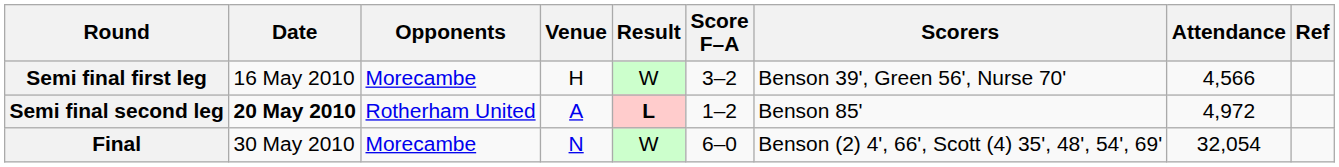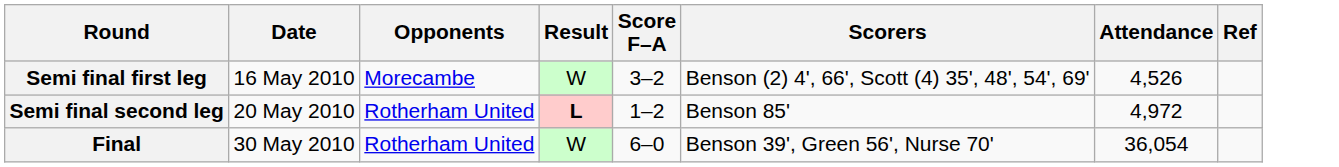- column: Venue | H | A | N
Semi final first leg | Scorers: Benson 39', Green 56', Nurse 70' -> Benson (2) 4', 66', Scott (4) 35', 48', 54', 69'
Semi final first leg | Attendance: 4,566 -> 4,526
Semi final second leg | Date: bold -> normal
Final | Opponents: Morecambe -> Rotherham United
Final | Scorers: Benson (2) 4', 66', Scott (4) 35', 48', 54', 69' -> Benson 39', Green 56', Nurse 70'
Final | Attendance: 32,054 -> 36,054
